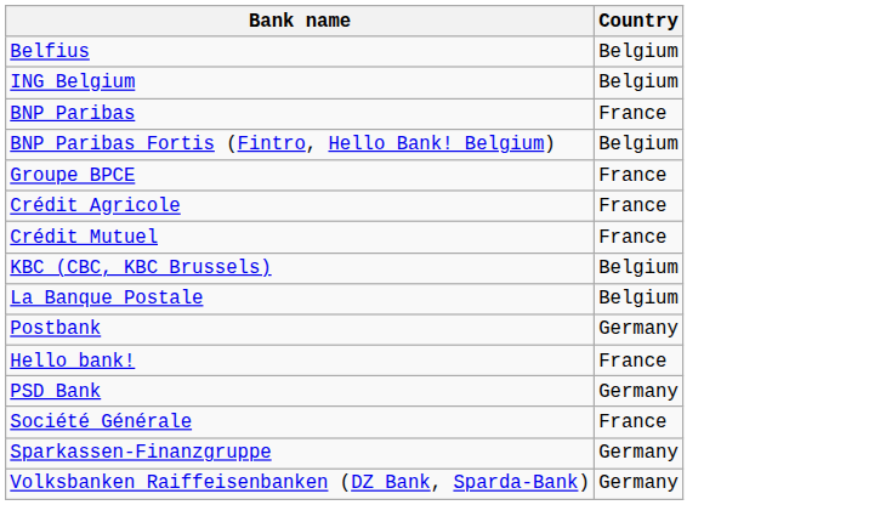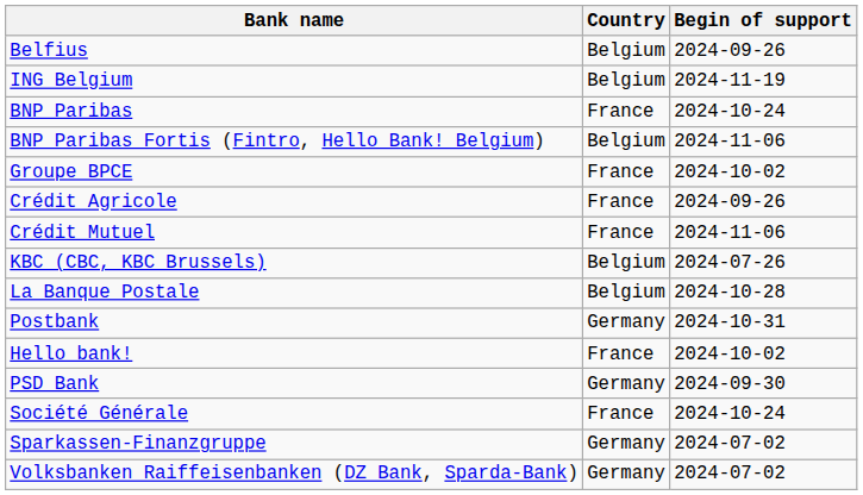+ column: Begin of support | 2024-09-26 | 2024-11-19 | 2024-10-24 | 2024-11-06 | 2024-10-02 | 2024-09-26 | 2024-11-06 | 2024-07-26 | 2024-10-28 | 2024-10-31 | 2024-10-02 | 2024-09-30 | 2024-10-24 | 2024-07-02 | 2024-07-02
